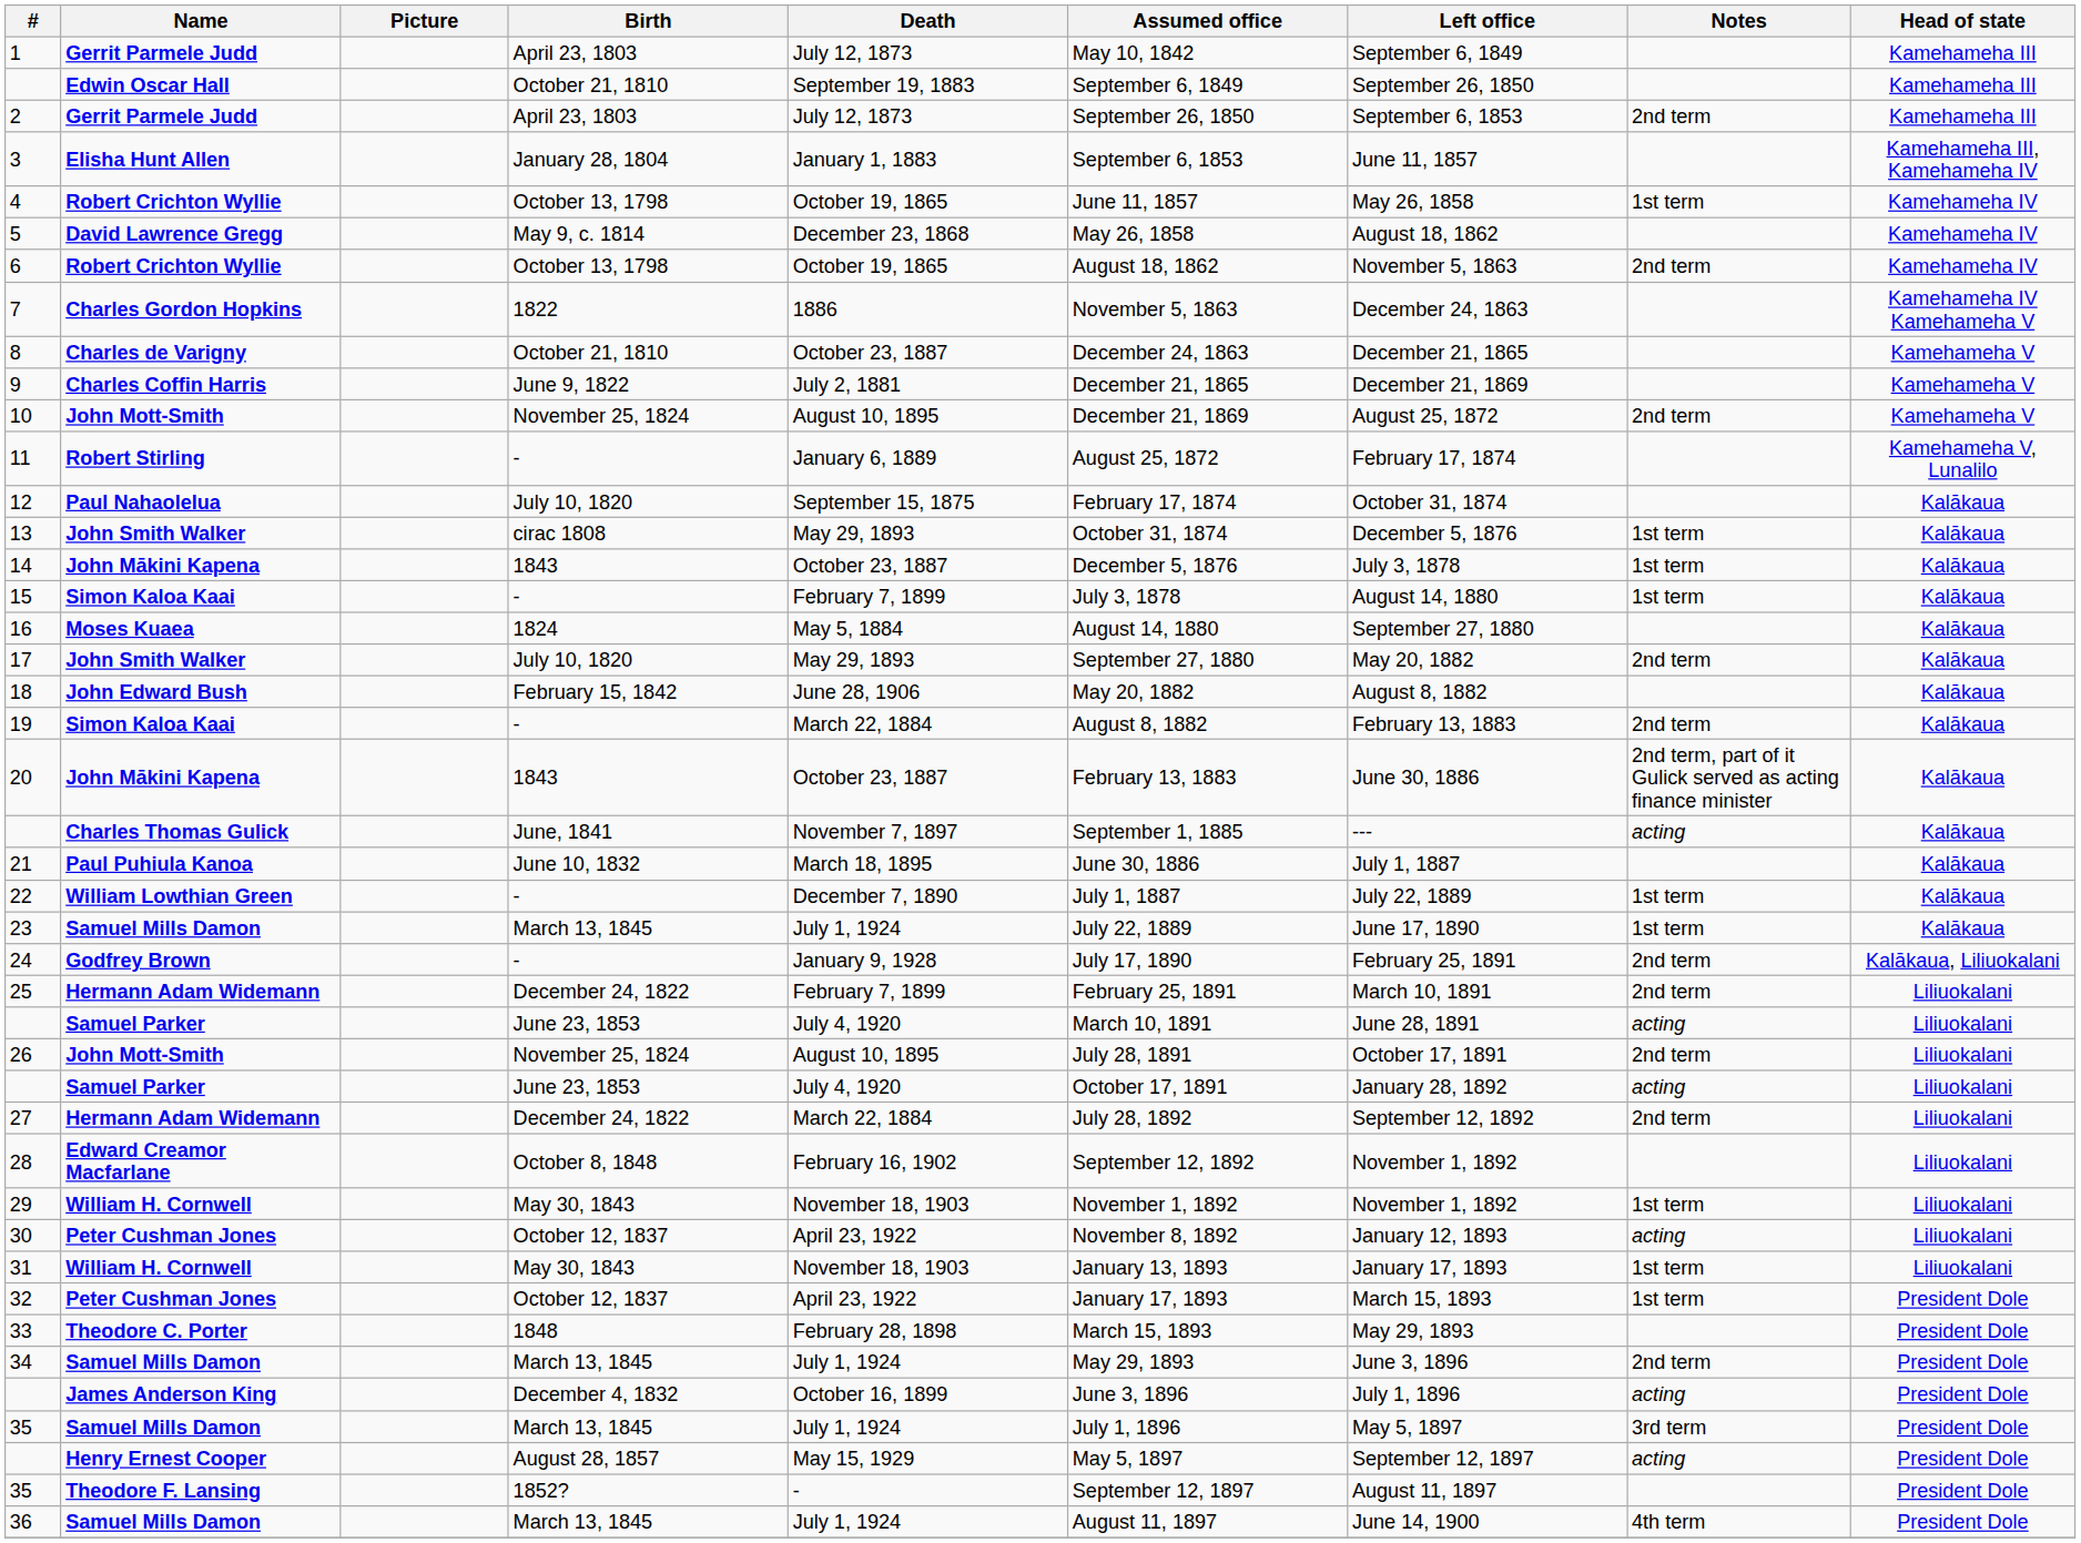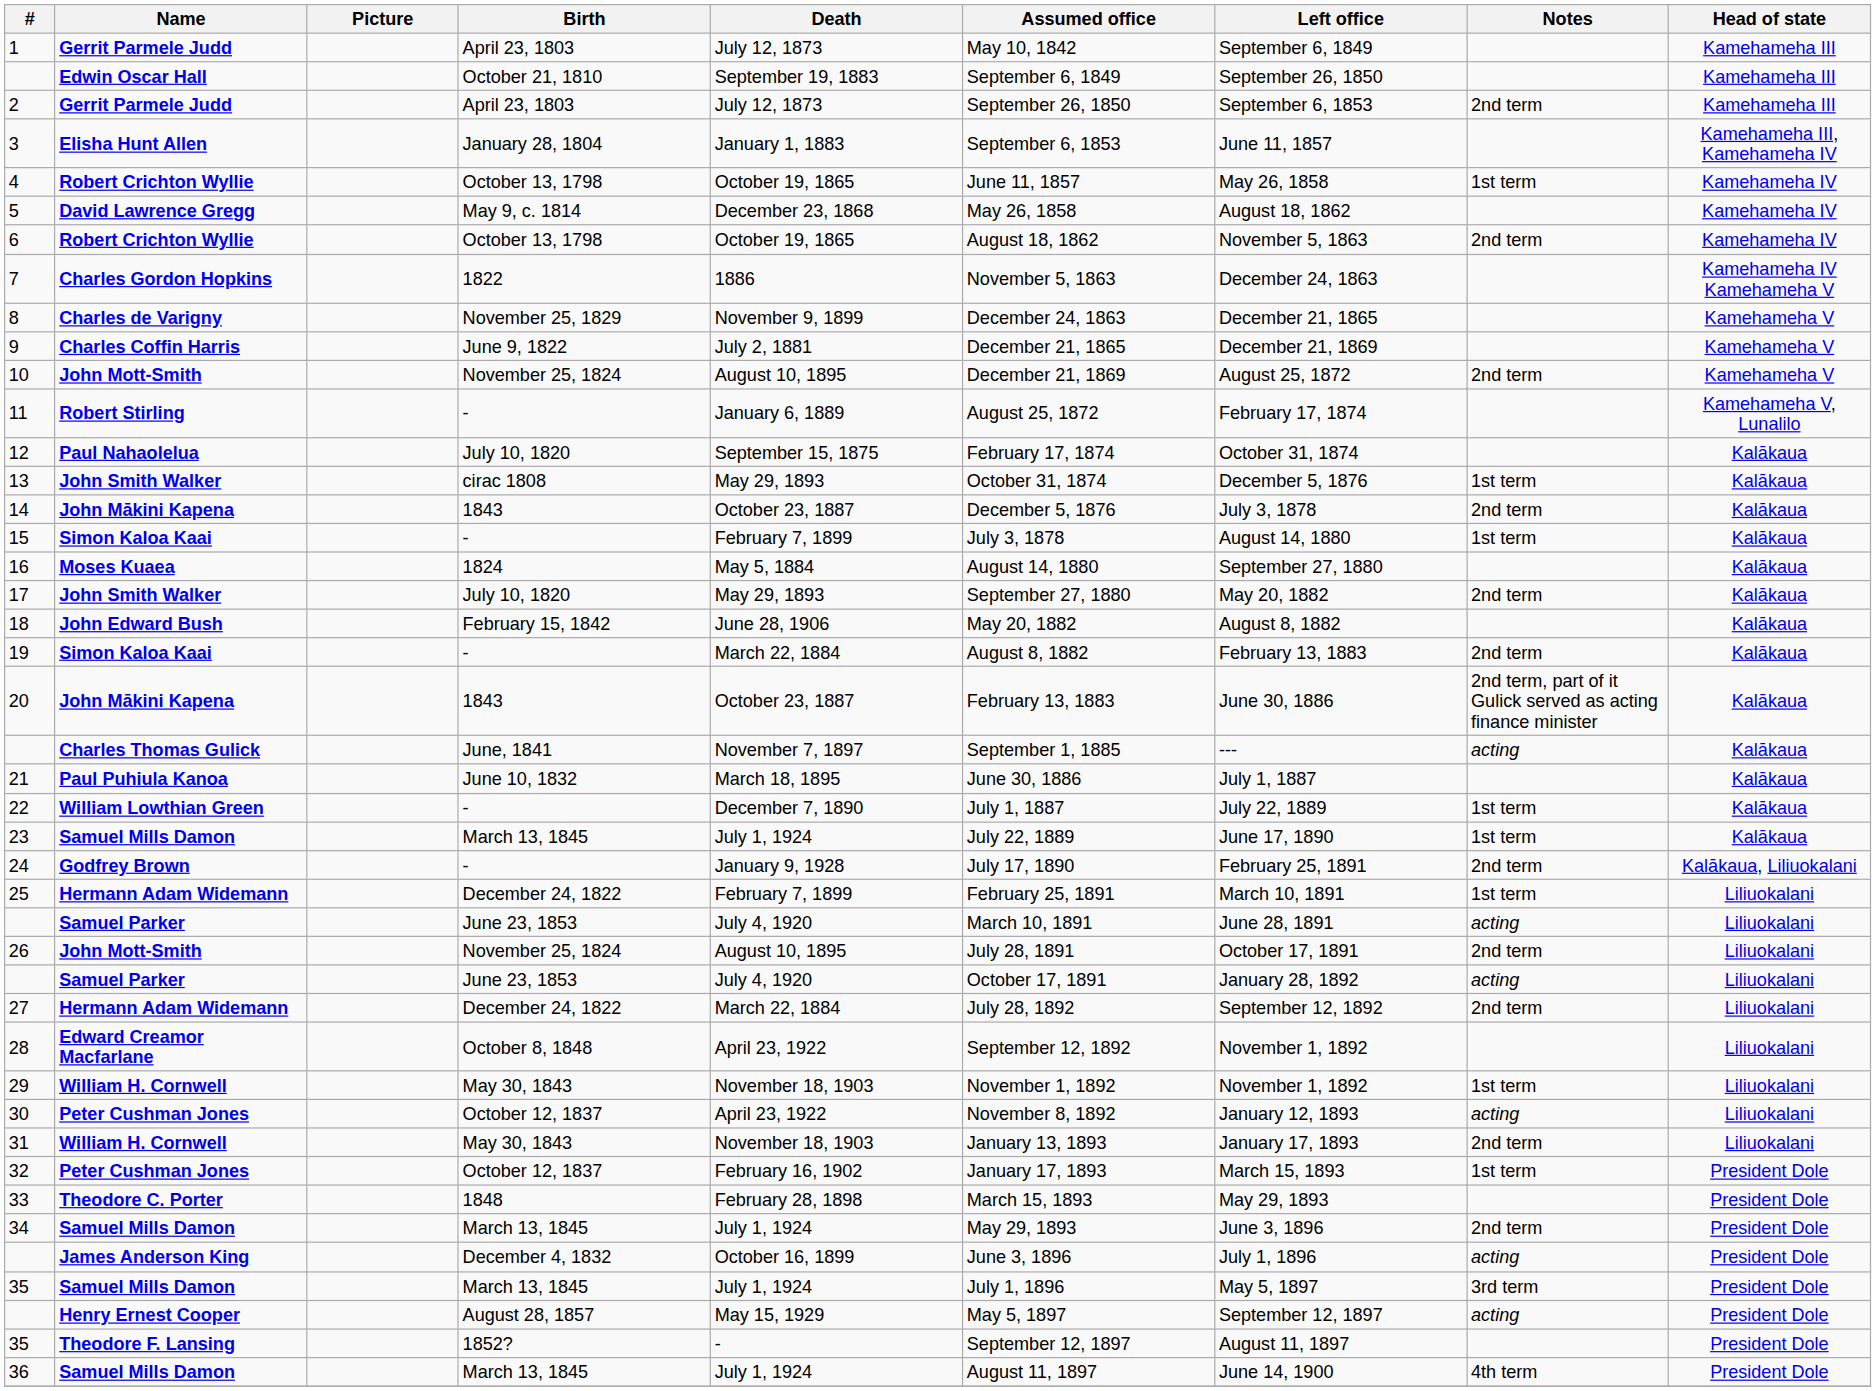8 | Birth: October 21, 1810 -> November 25, 1829
8 | Death: October 23, 1887 -> November 9, 1899
14 | Notes: 1st term -> 2nd term
25 | Notes: 2nd term -> 1st term
28 | Death: February 16, 1902 -> April 23, 1922
31 | Notes: 1st term -> 2nd term
32 | Death: April 23, 1922 -> February 16, 1902
